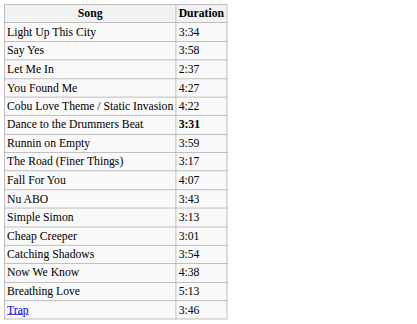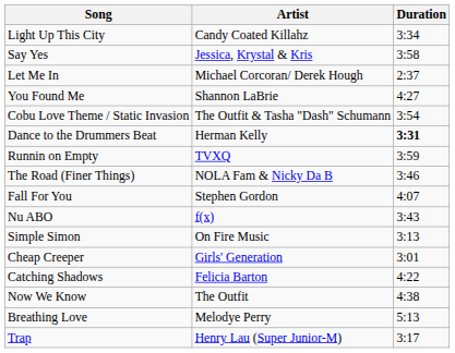+ column: Artist | Candy Coated Killahz | Jessica, Krystal & Kris | Michael Corcoran/ Derek Hough | Shannon LaBrie | The Outfit & Tasha "Dash" Schumann | Herman Kelly | TVXQ | NOLA Fam & Nicky Da B | Stephen Gordon | f(x) | On Fire Music | Girls' Generation | Felicia Barton | The Outfit | Melodye Perry | Henry Lau (Super Junior-M)
Cobu Love Theme / Static Invasion | Duration: 4:22 -> 3:54
The Road (Finer Things) | Duration: 3:17 -> 3:46
Catching Shadows | Duration: 3:54 -> 4:22
Trap | Duration: 3:46 -> 3:17
